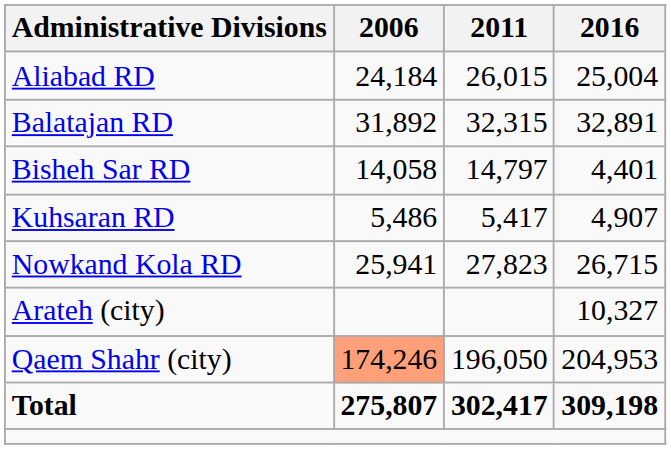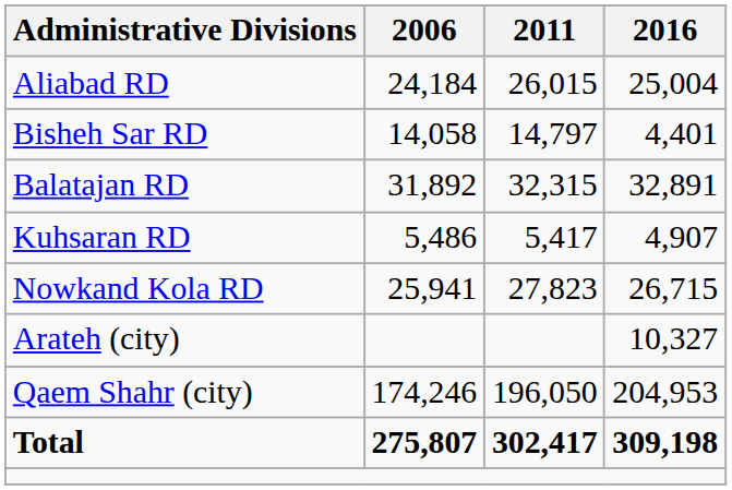rows swapped: Balatajan RD <-> Bisheh Sar RD
Qaem Shahr (city) | 2006: lightsalmon background -> no background
